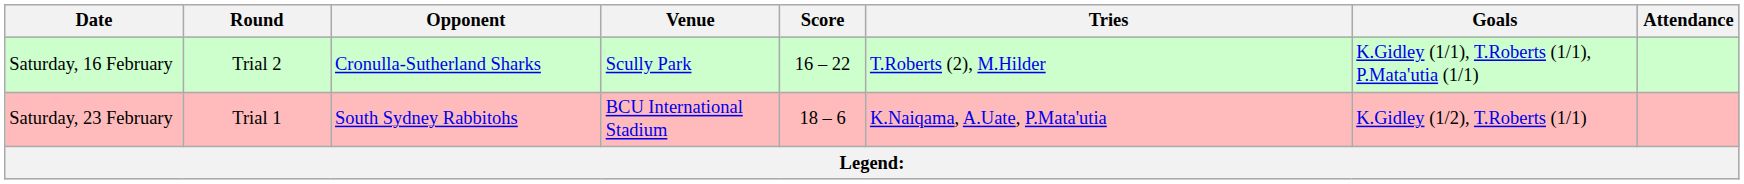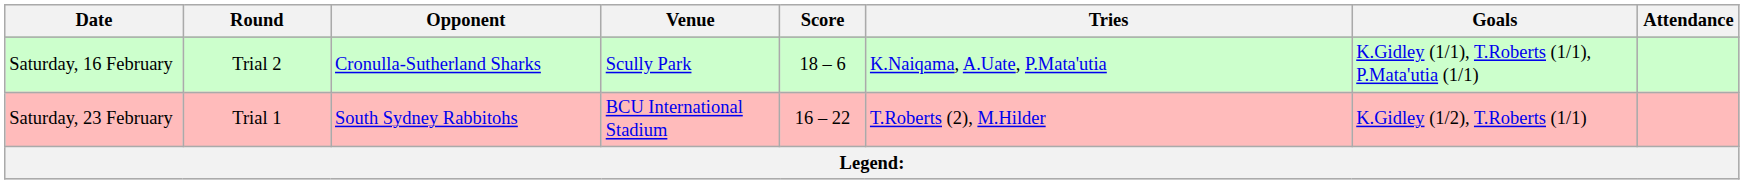Saturday, 16 February | Score: 16 – 22 -> 18 – 6
Saturday, 16 February | Tries: T.Roberts (2), M.Hilder -> K.Naiqama, A.Uate, P.Mata'utia
Saturday, 23 February | Score: 18 – 6 -> 16 – 22
Saturday, 23 February | Tries: K.Naiqama, A.Uate, P.Mata'utia -> T.Roberts (2), M.Hilder
